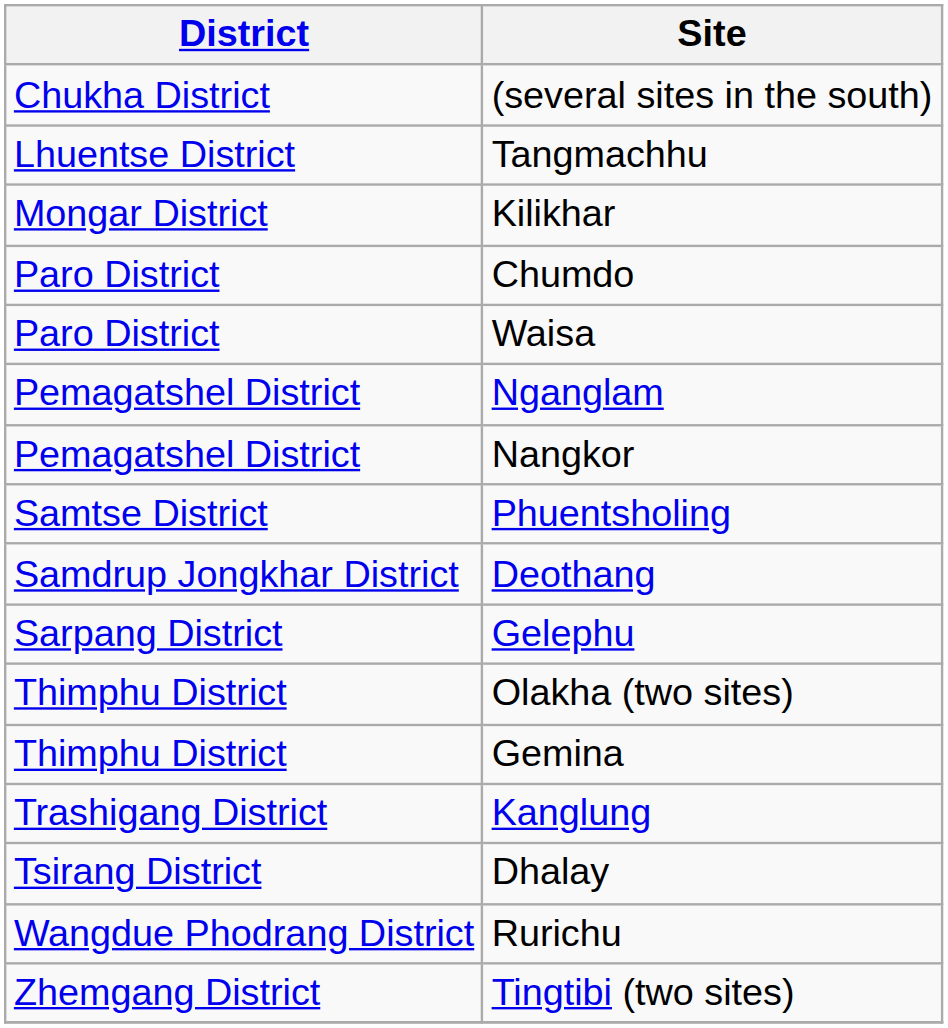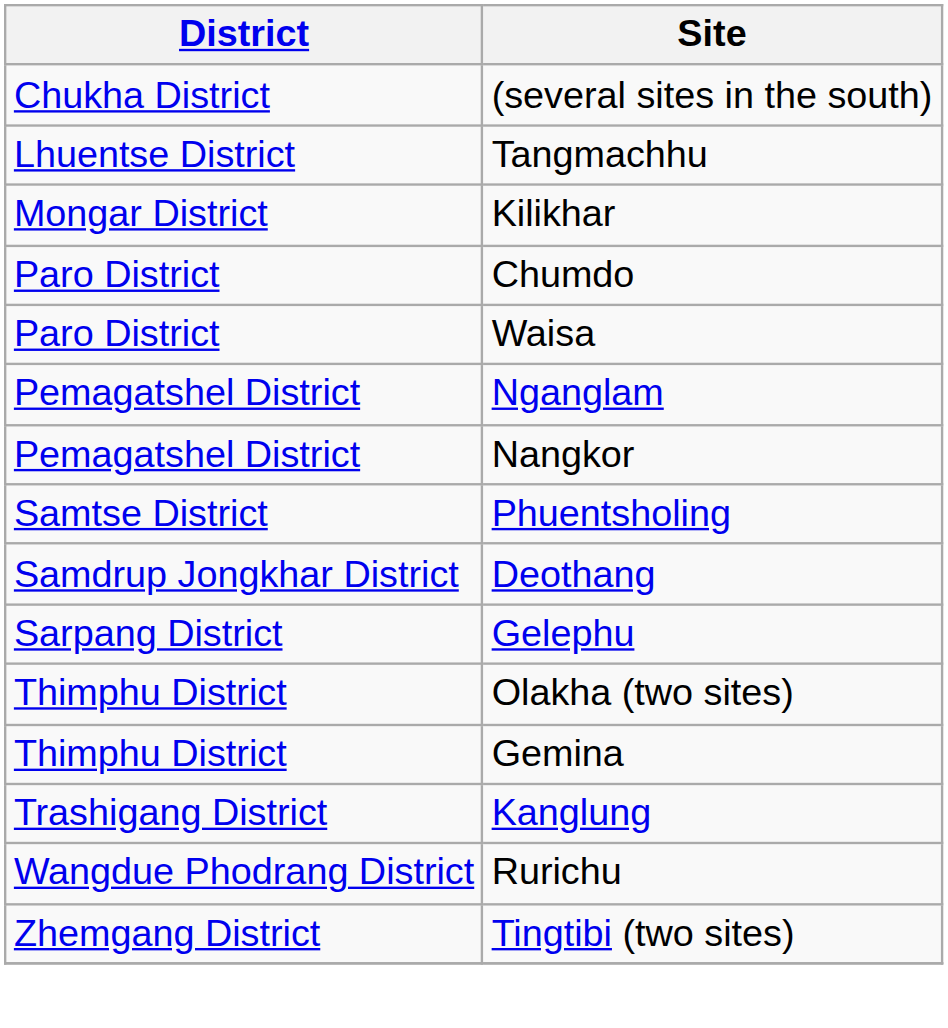- row: Tsirang District | Dhalay
